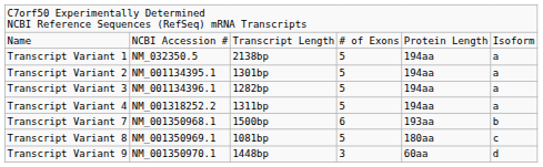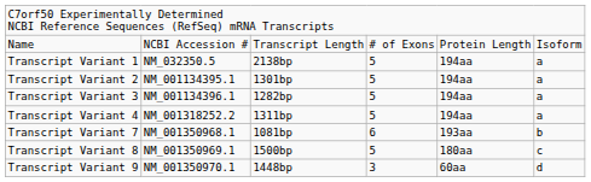Transcript Variant 7 | column 3: 1500bp -> 1081bp
Transcript Variant 8 | column 3: 1081bp -> 1500bp
